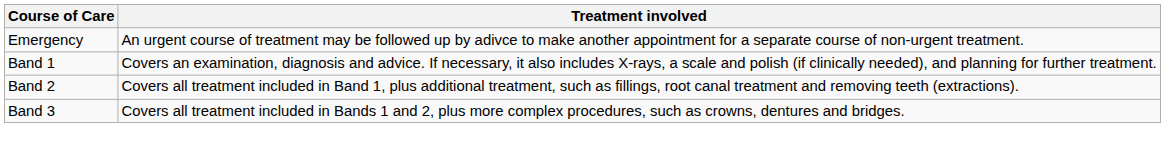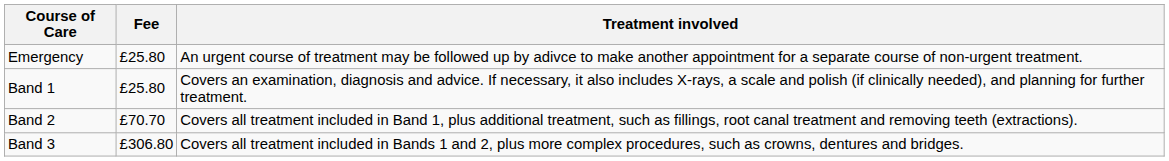+ column: Fee | £25.80 | £25.80 | £70.70 | £306.80
